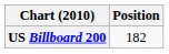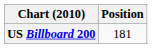US Billboard 200 | Position: 182 -> 181
